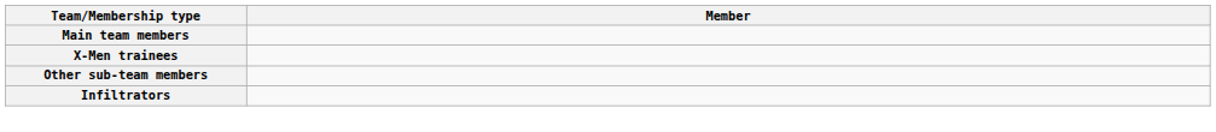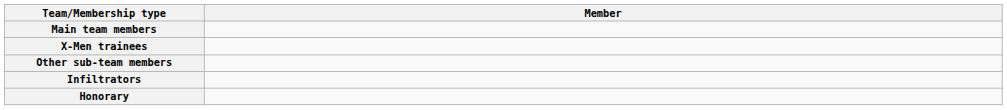+ row: Honorary
